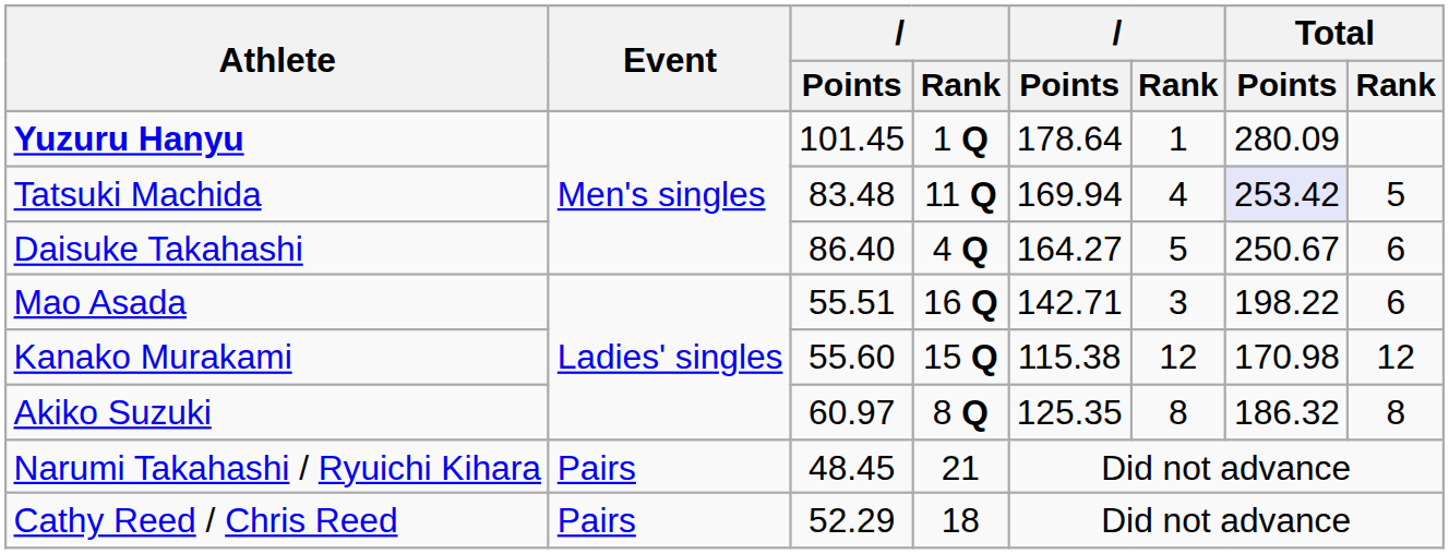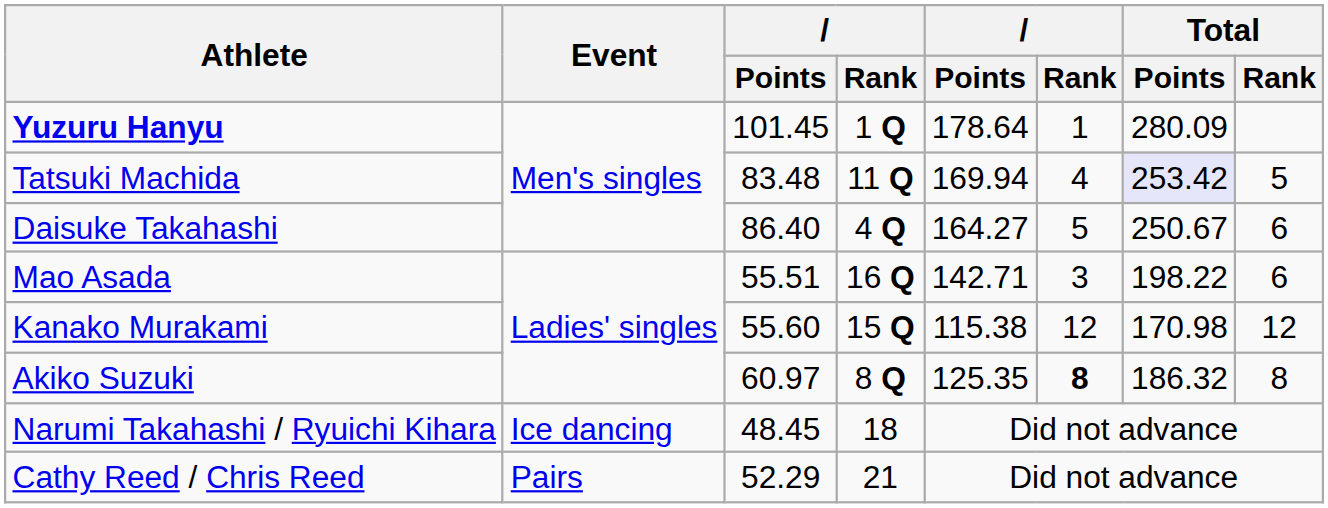Akiko Suzuki | column 6: normal -> bold
Narumi Takahashi / Ryuichi Kihara | Event: Pairs -> Ice dancing
Narumi Takahashi / Ryuichi Kihara | column 4: 21 -> 18
Cathy Reed / Chris Reed | column 4: 18 -> 21
